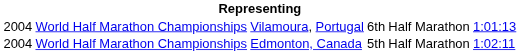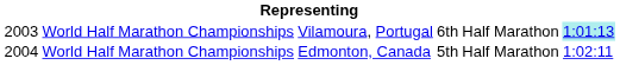Vilamoura, Portugal | column 1: 2004 -> 2003
Vilamoura, Portugal | column 6: no background -> paleturquoise background
